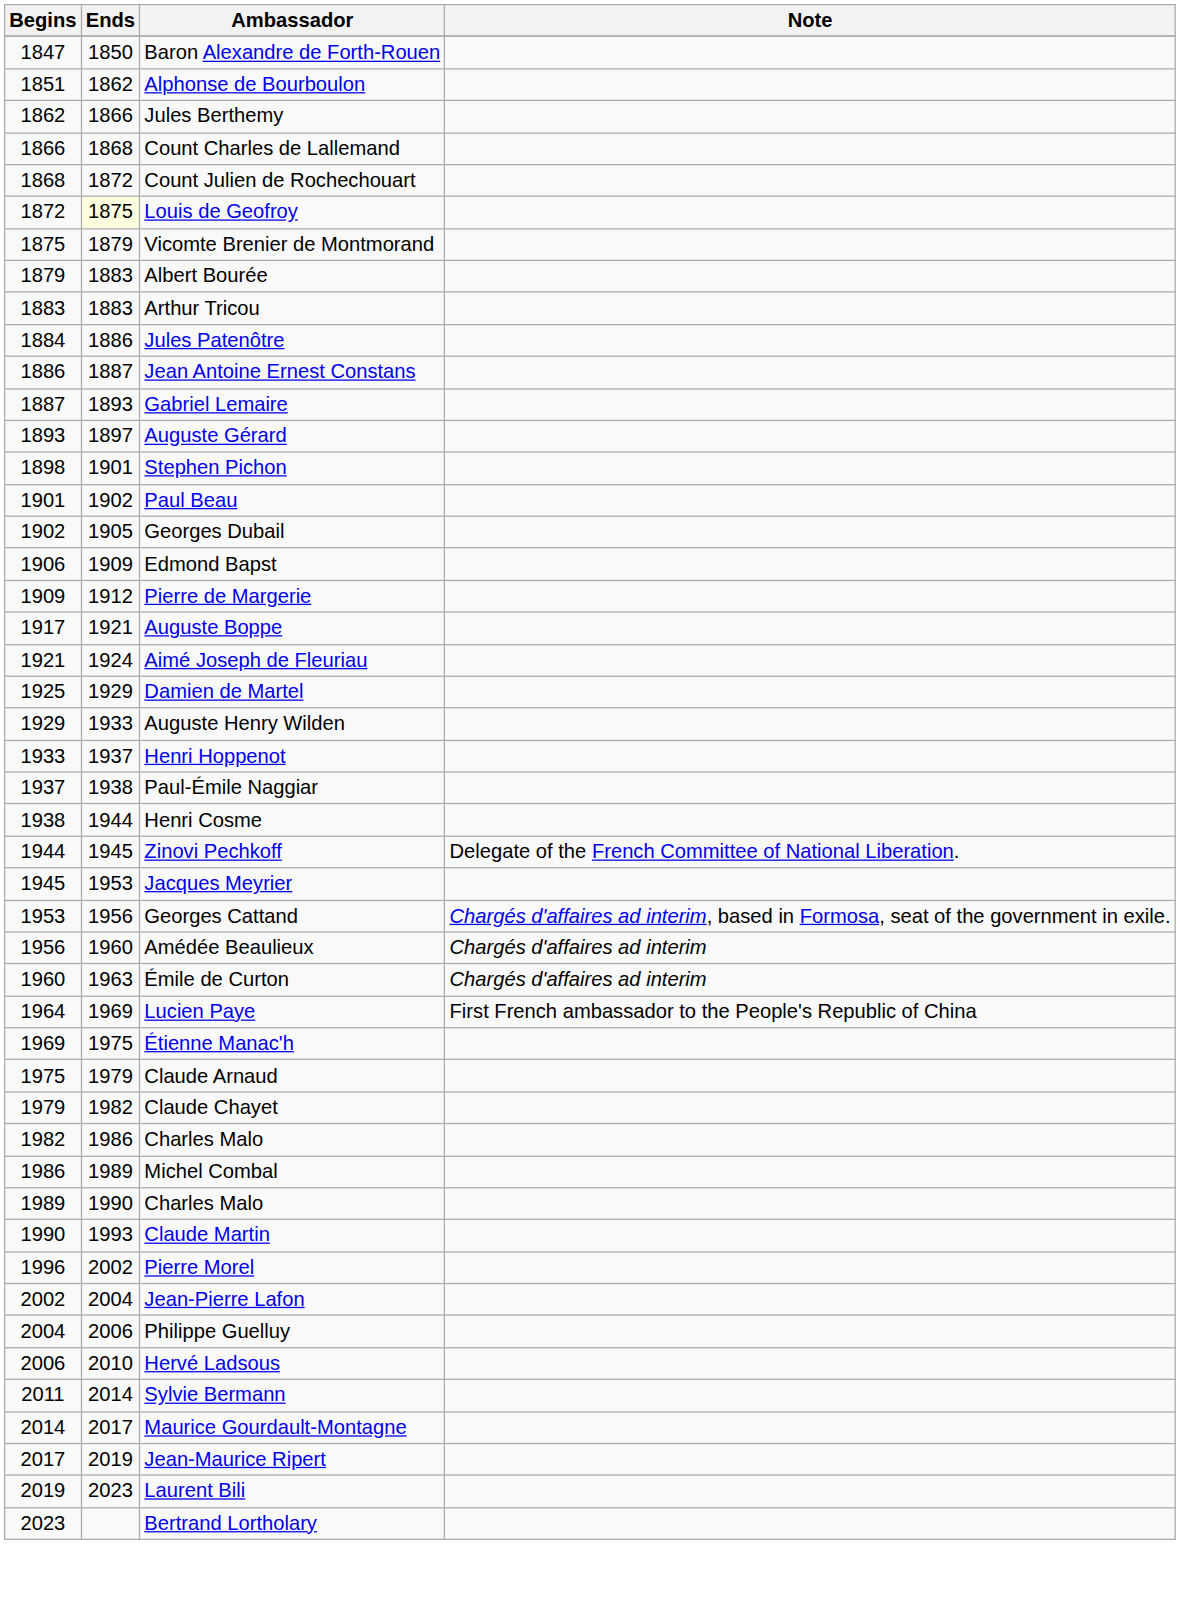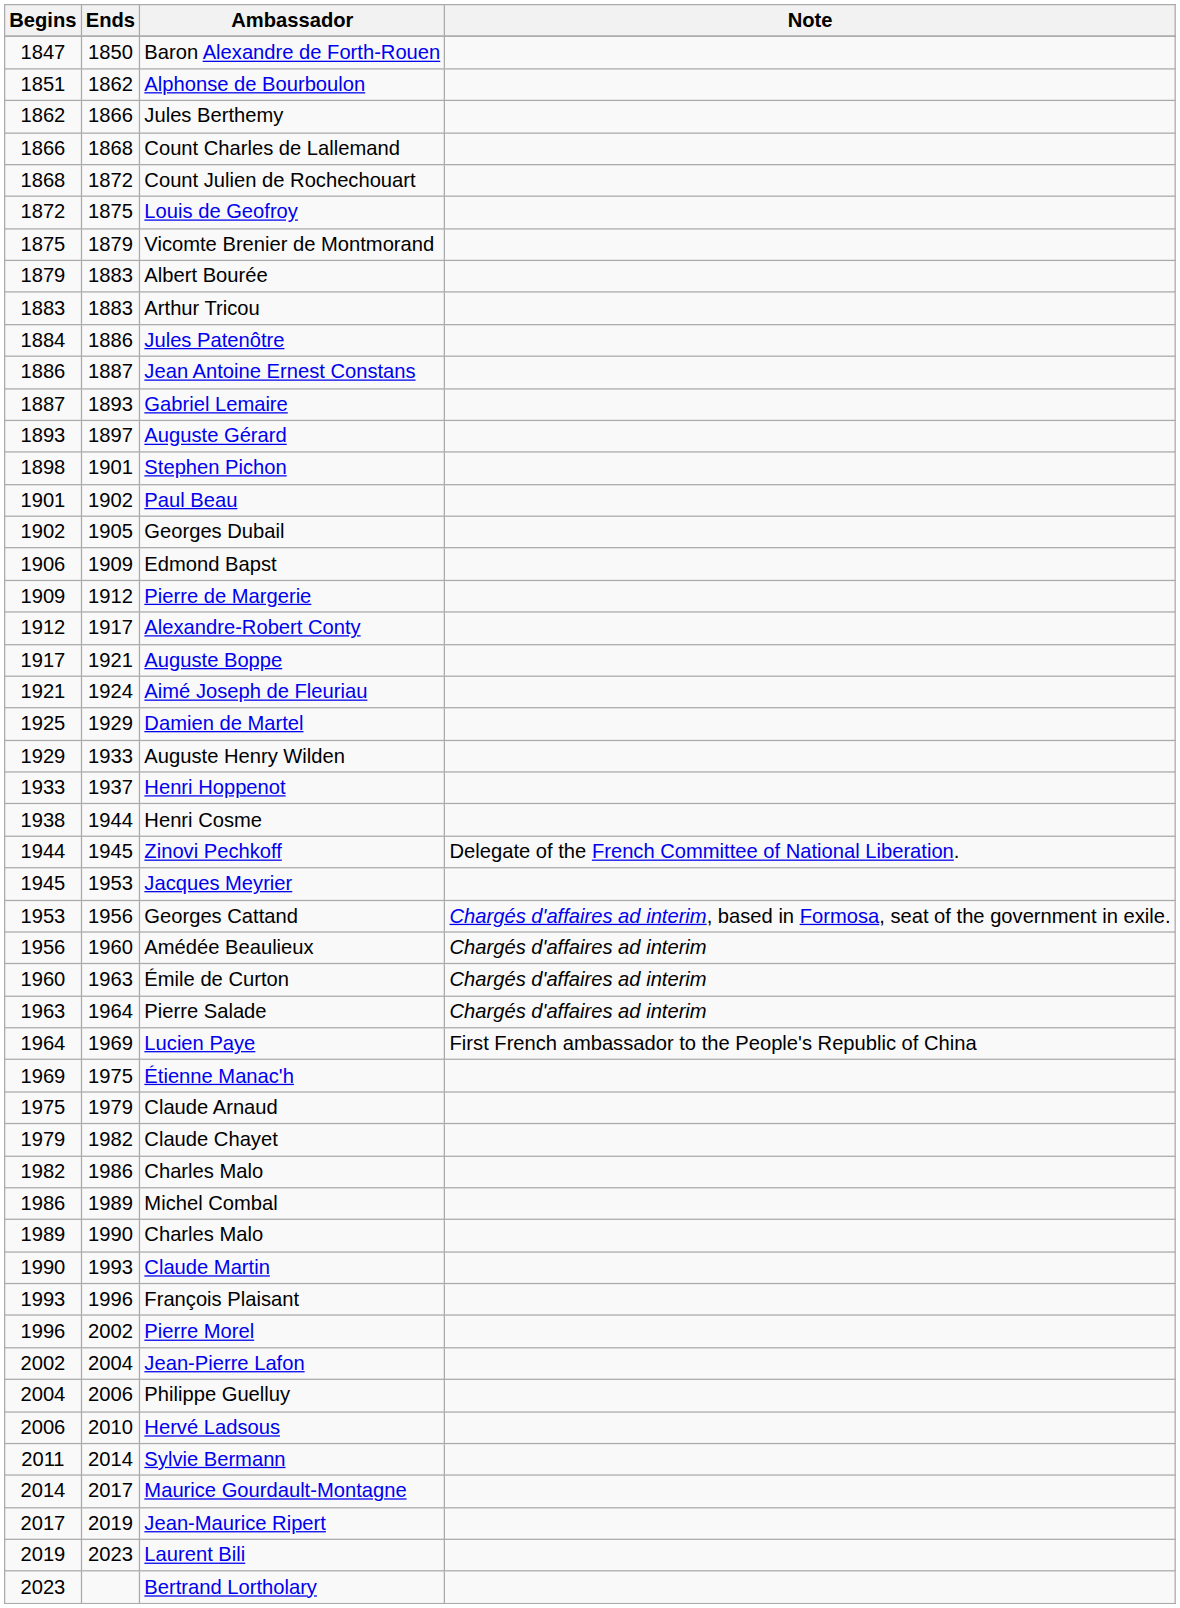Louis de Geofroy | Ends: lightyellow background -> no background
+ row: 1912 | 1917 | Alexandre-Robert Conty
- row: 1937 | 1938 | Paul-Émile Naggiar
+ row: 1963 | 1964 | Pierre Salade | Chargés d'affaires ad interim
+ row: 1993 | 1996 | François Plaisant
